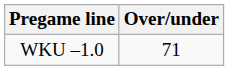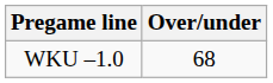WKU –1.0 | Over/under: 71 -> 68
